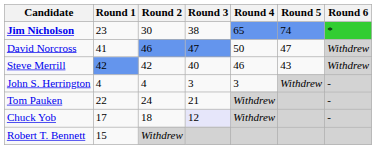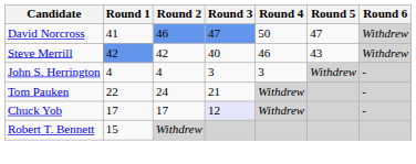- row: Jim Nicholson | 23 | 30 | 38 | 65 | 74 | *
Chuck Yob | Round 2: 18 -> 17
